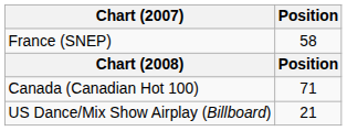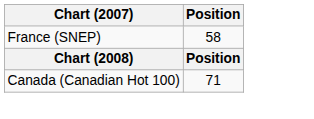- row: US Dance/Mix Show Airplay (Billboard) | 21
